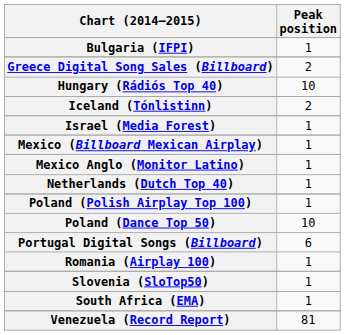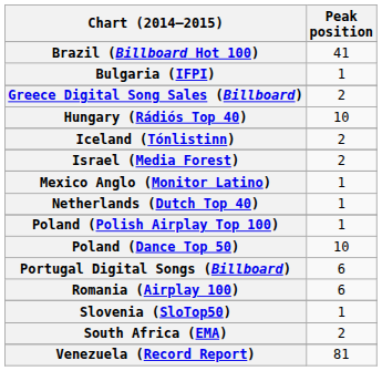+ row: Brazil (Billboard Hot 100) | 41
Israel (Media Forest) | Peak position: 1 -> 2
- row: Mexico (Billboard Mexican Airplay) | 1
Romania (Airplay 100) | Peak position: 1 -> 6
South Africa (EMA) | Peak position: 1 -> 2
